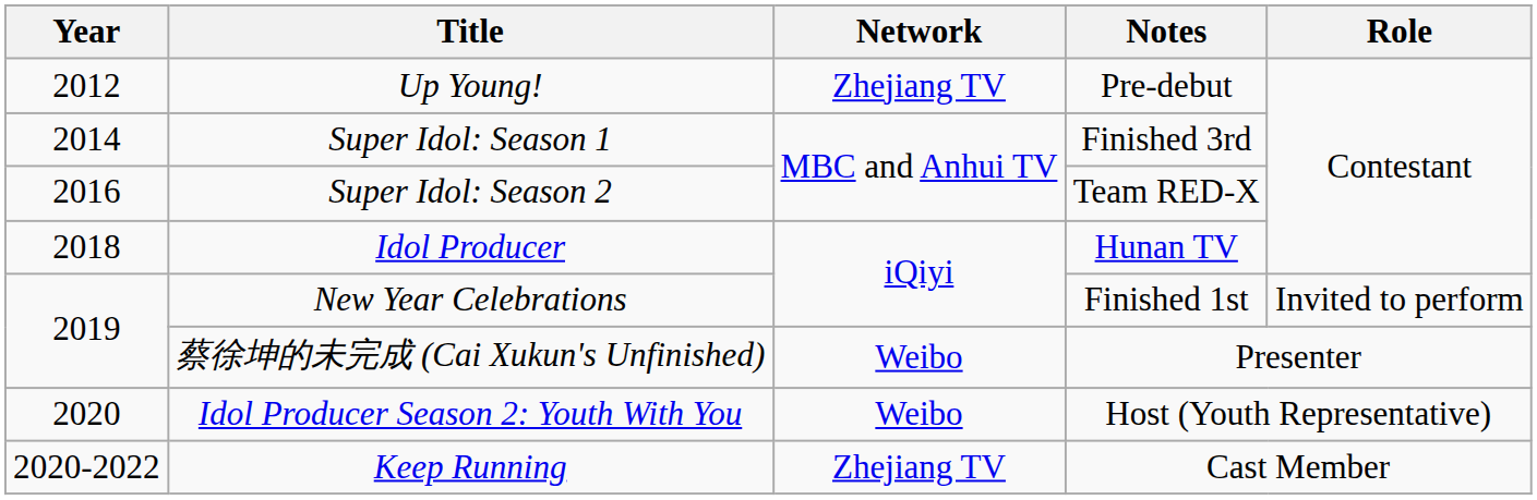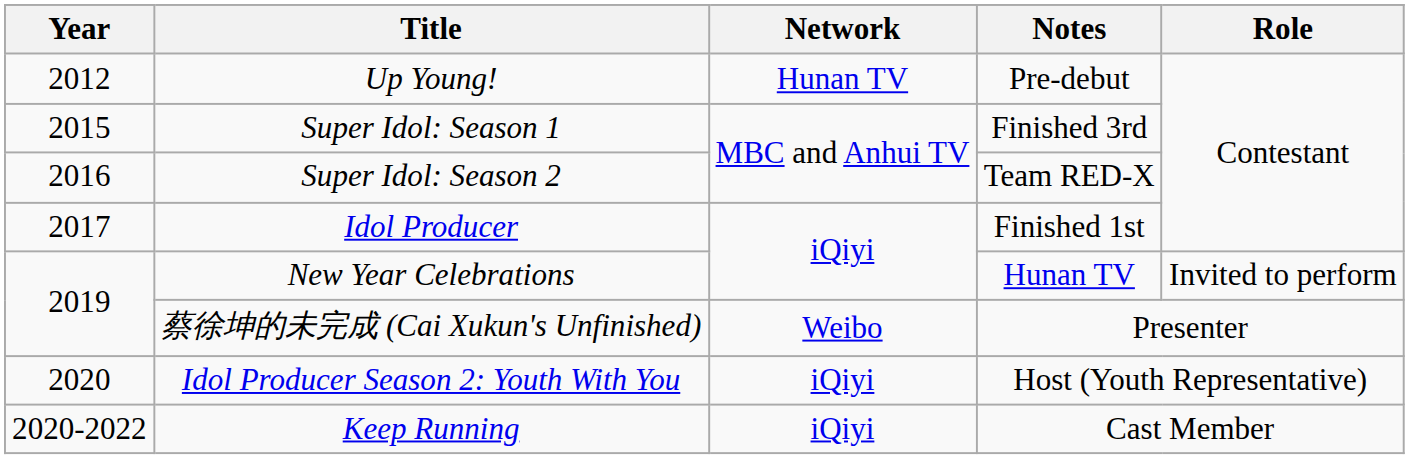Up Young! | Network: Zhejiang TV -> Hunan TV
Super Idol: Season 1 | Year: 2014 -> 2015
Idol Producer | Year: 2018 -> 2017
Idol Producer | Notes: Hunan TV -> Finished 1st
New Year Celebrations | Notes: Finished 1st -> Hunan TV
Idol Producer Season 2: Youth With You | Network: Weibo -> iQiyi
Keep Running | Network: Zhejiang TV -> iQiyi
